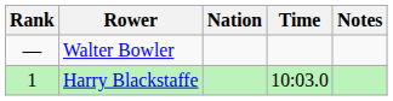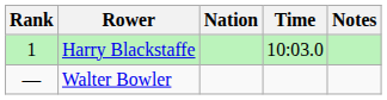rows swapped: Harry Blackstaffe <-> Walter Bowler
